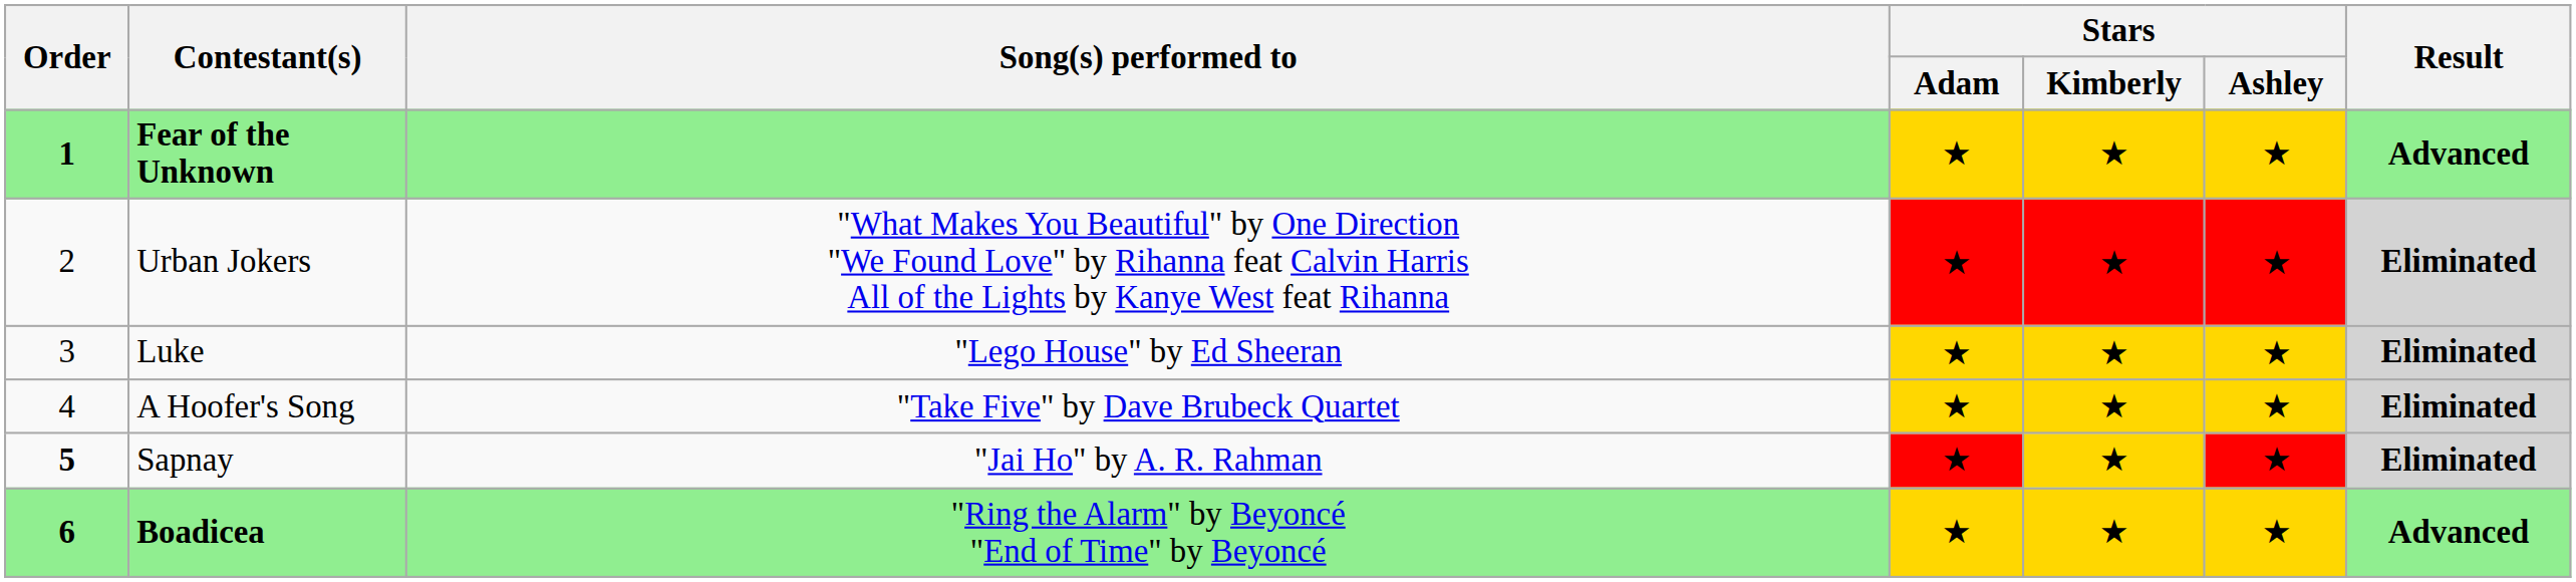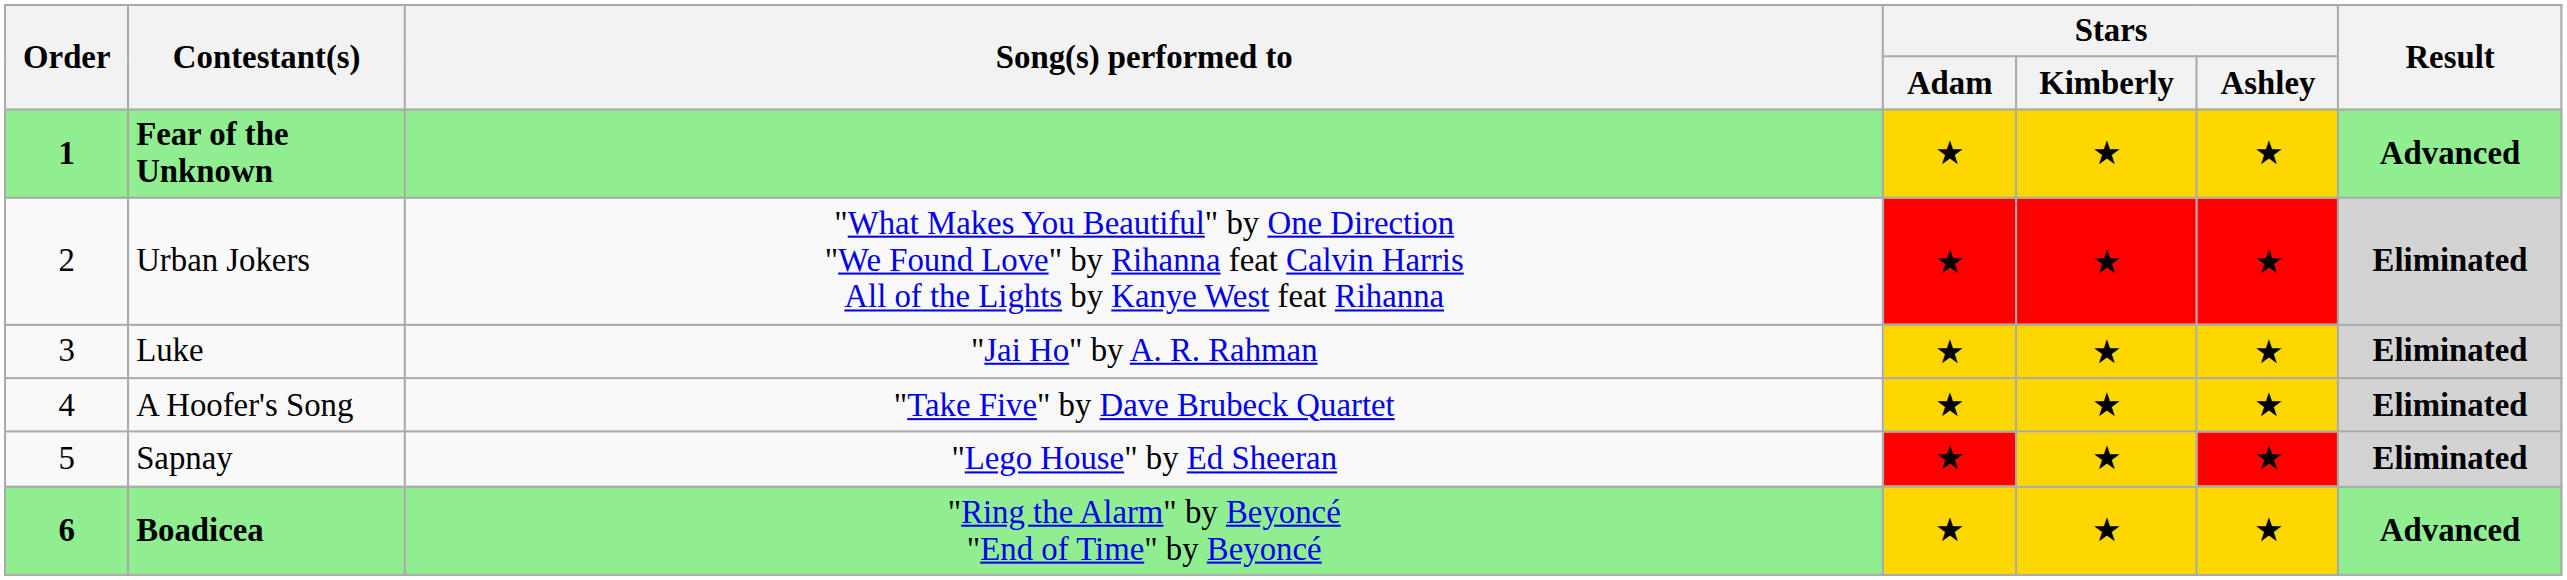Luke | Song(s) performed to: "Lego House" by Ed Sheeran -> "Jai Ho" by A. R. Rahman
Sapnay | Order: bold -> normal
Sapnay | Song(s) performed to: "Jai Ho" by A. R. Rahman -> "Lego House" by Ed Sheeran
